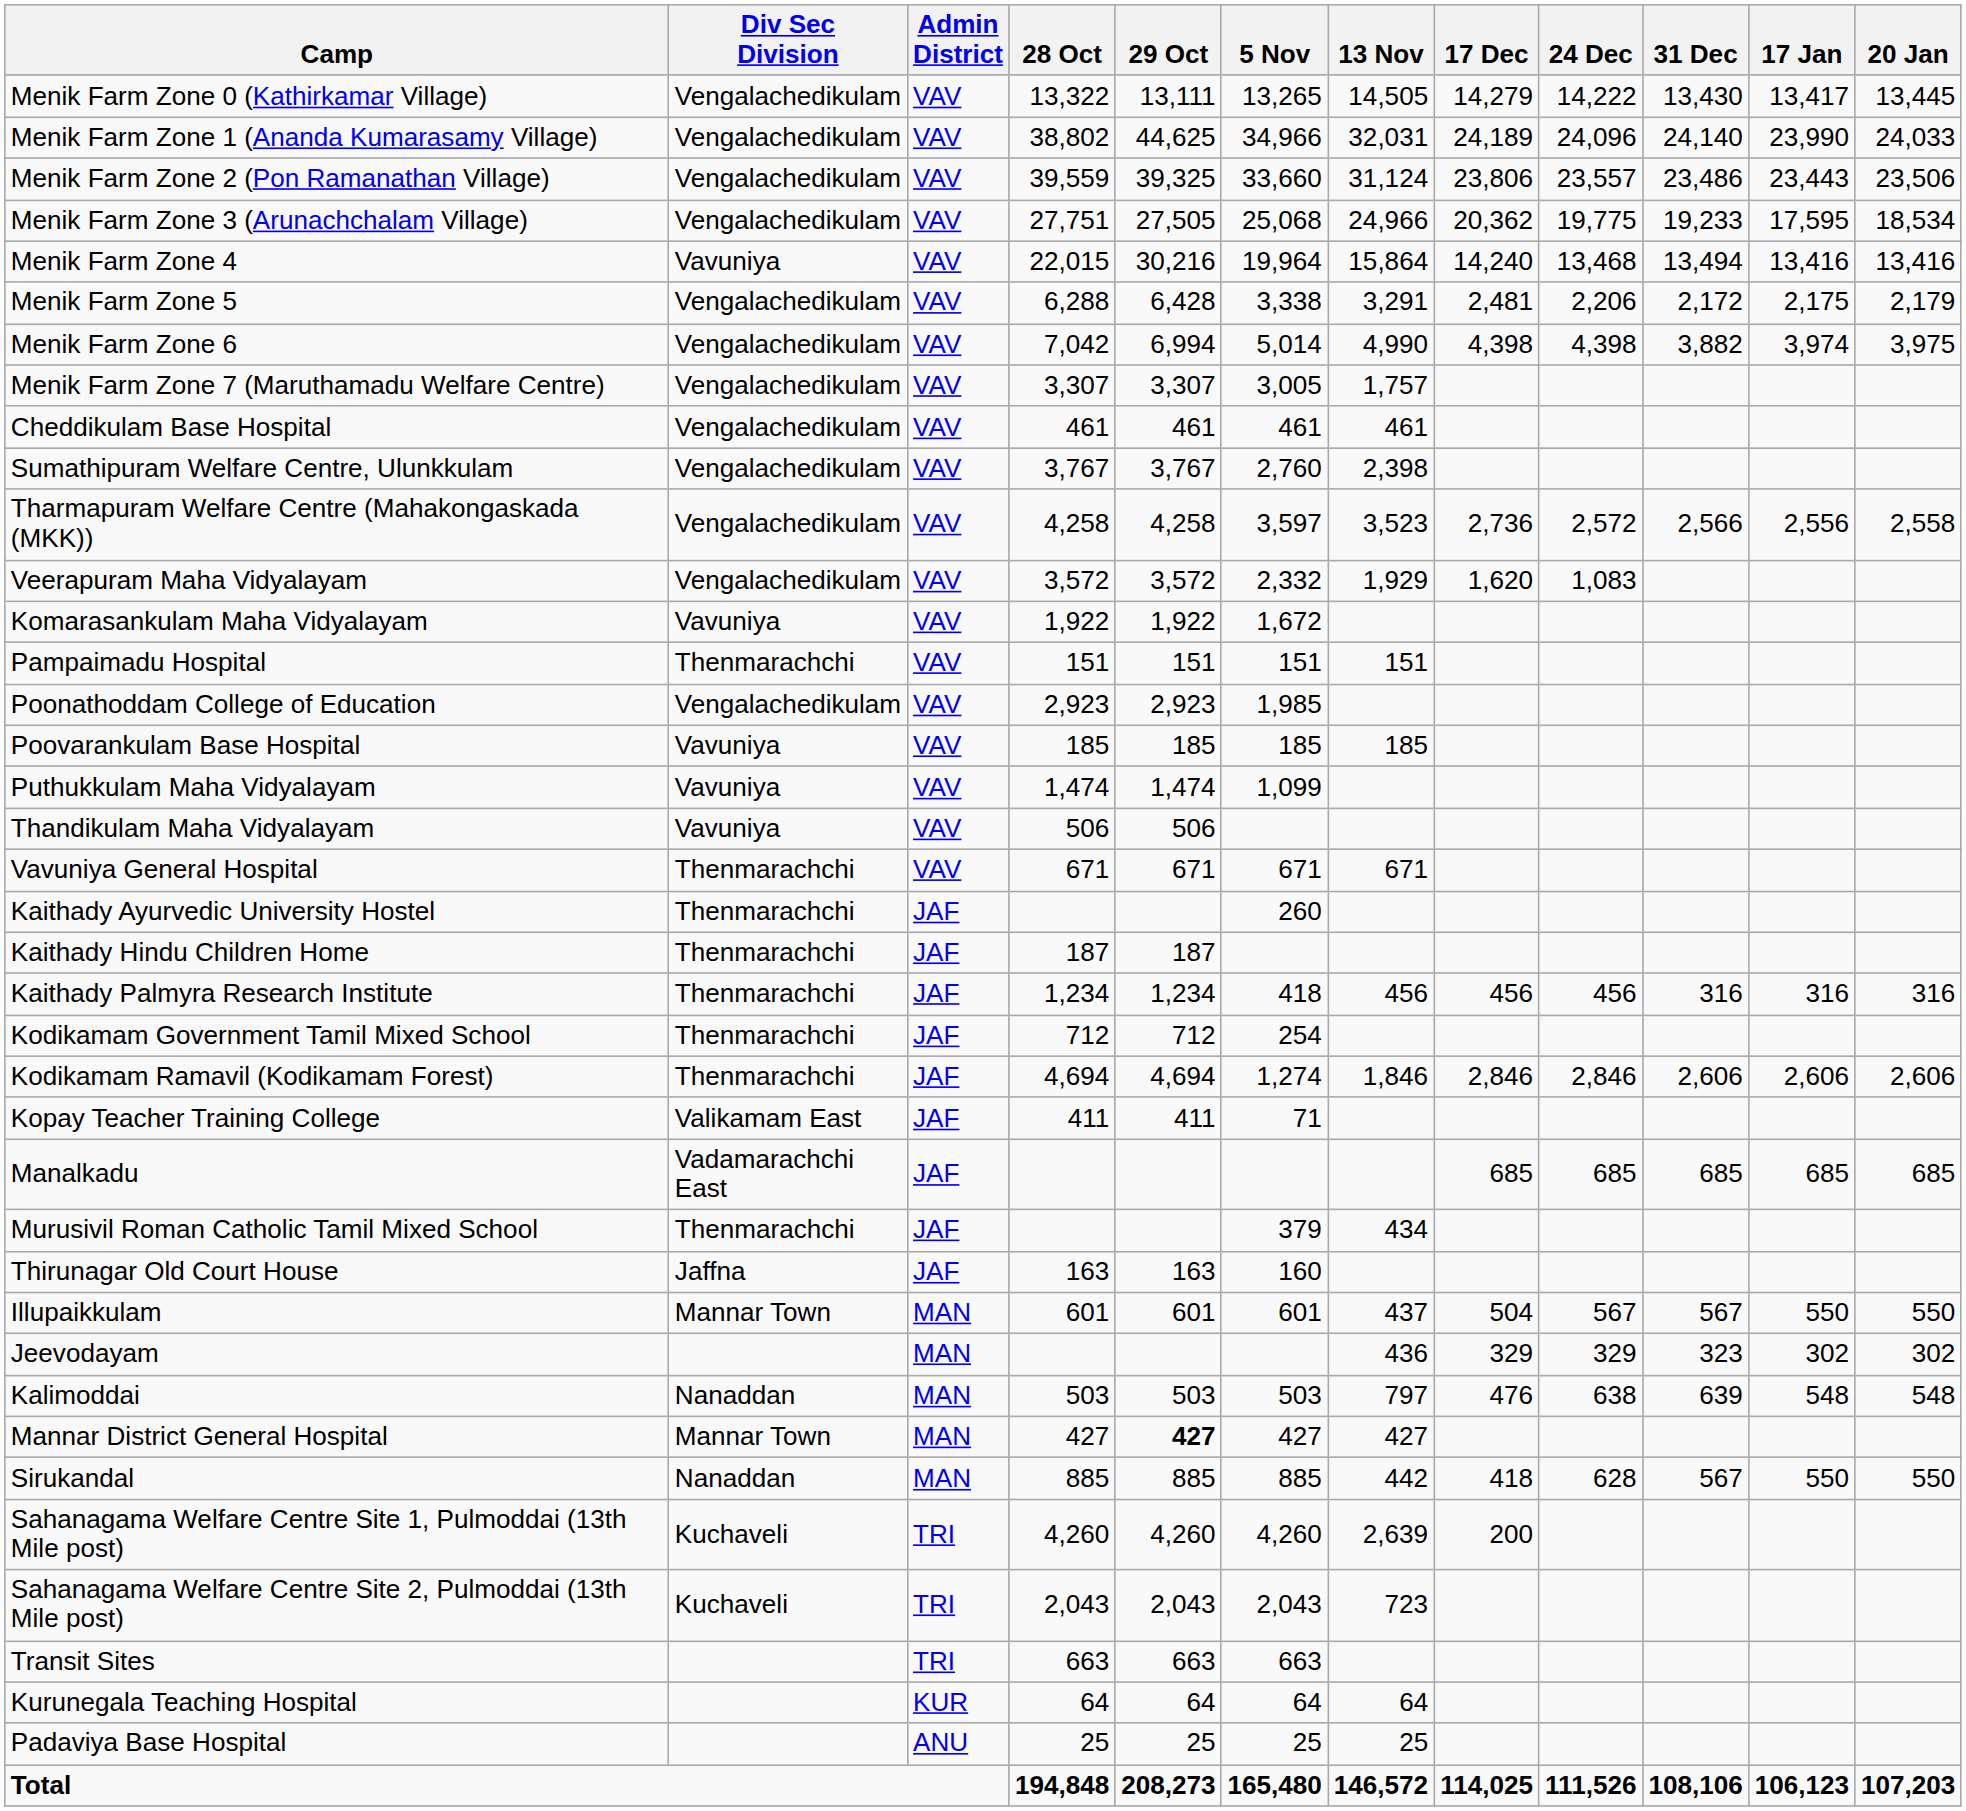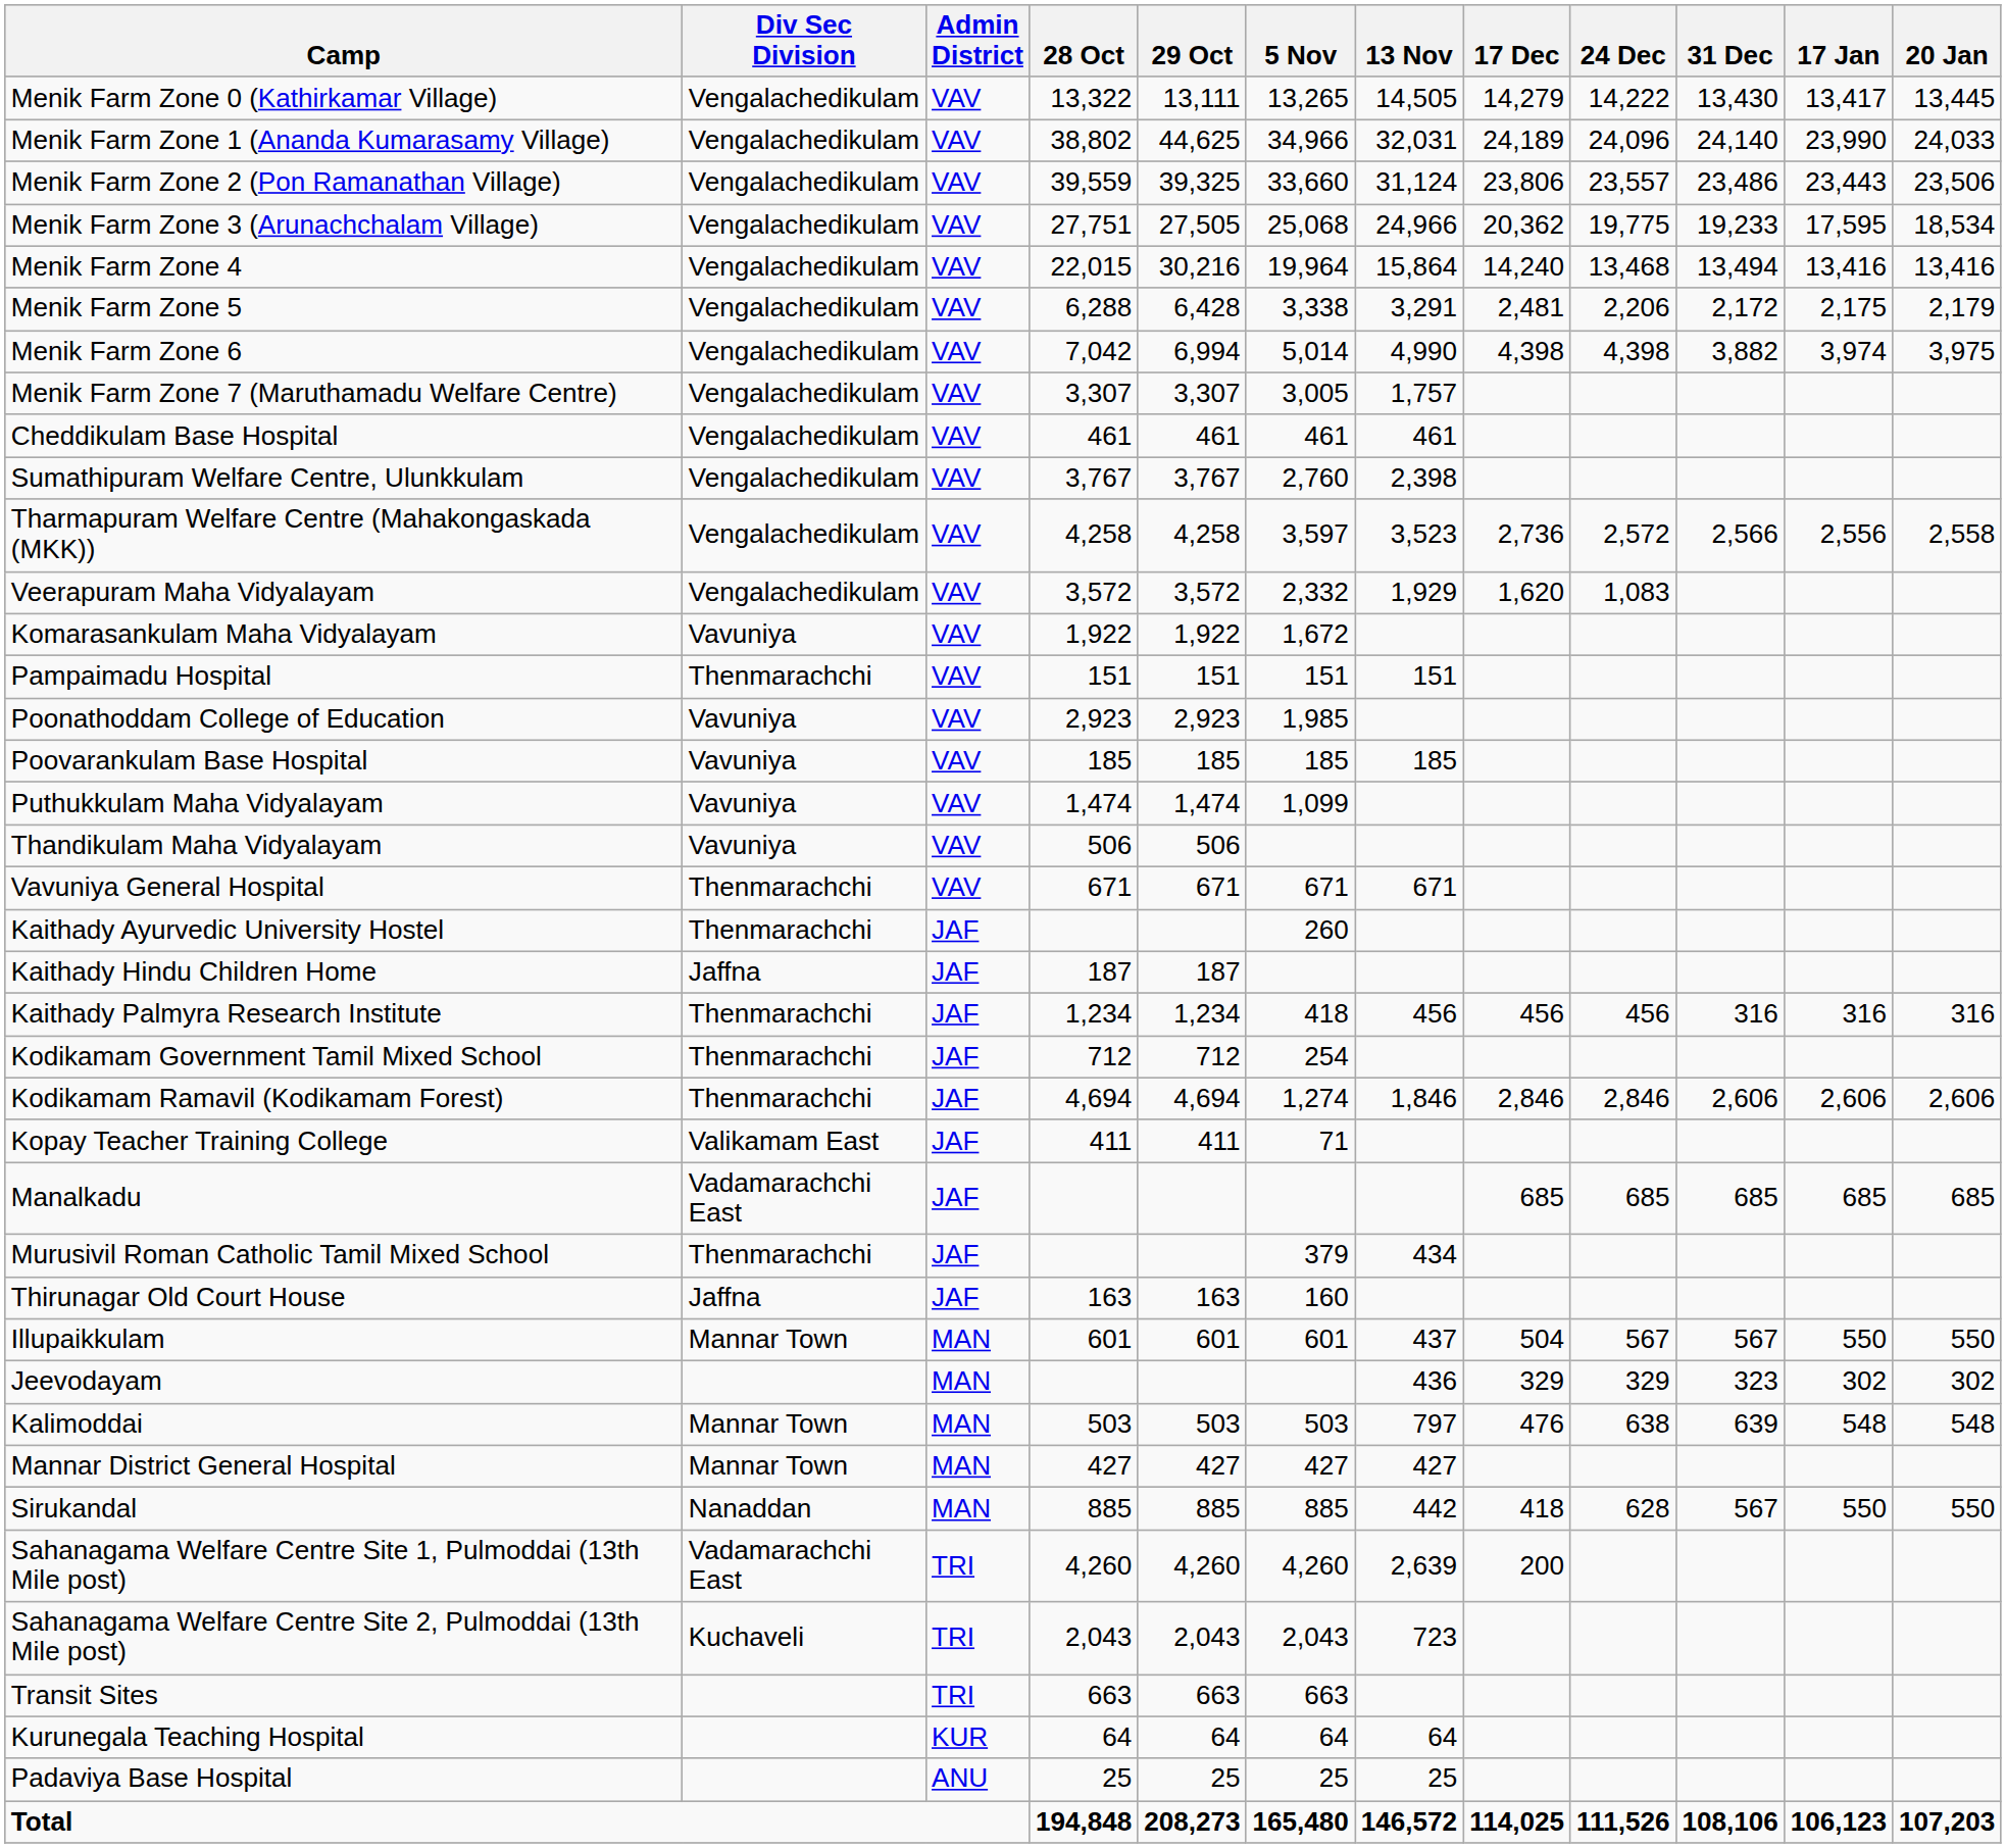Menik Farm Zone 4 | Div Sec Division: Vavuniya -> Vengalachedikulam
Poonathoddam College of Education | Div Sec Division: Vengalachedikulam -> Vavuniya
Kaithady Hindu Children Home | Div Sec Division: Thenmarachchi -> Jaffna
Kalimoddai | Div Sec Division: Nanaddan -> Mannar Town
Mannar District General Hospital | 29 Oct: bold -> normal
Sahanagama Welfare Centre Site 1, Pulmoddai (13th Mile post) | Div Sec Division: Kuchaveli -> Vadamarachchi East
